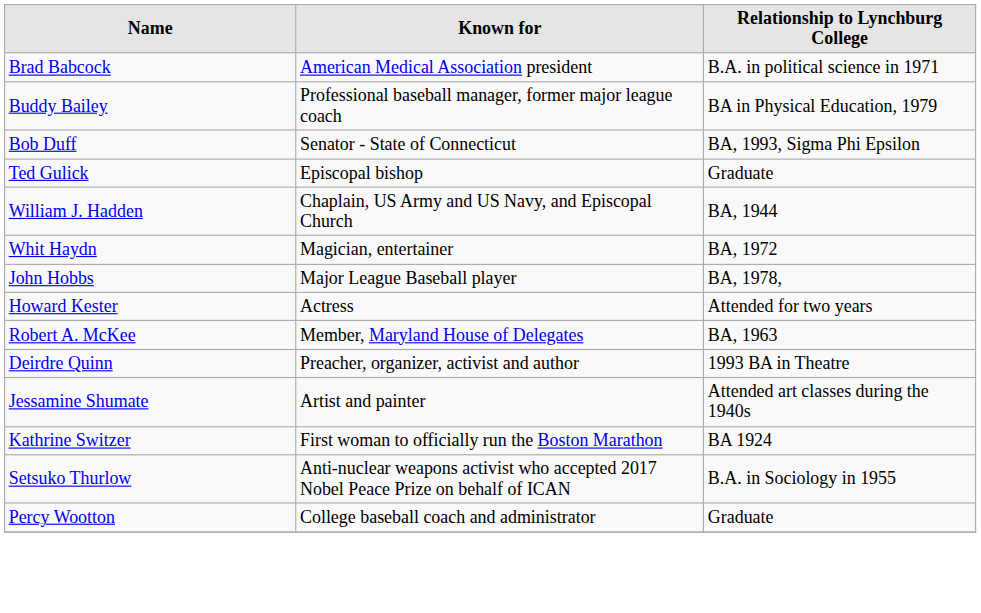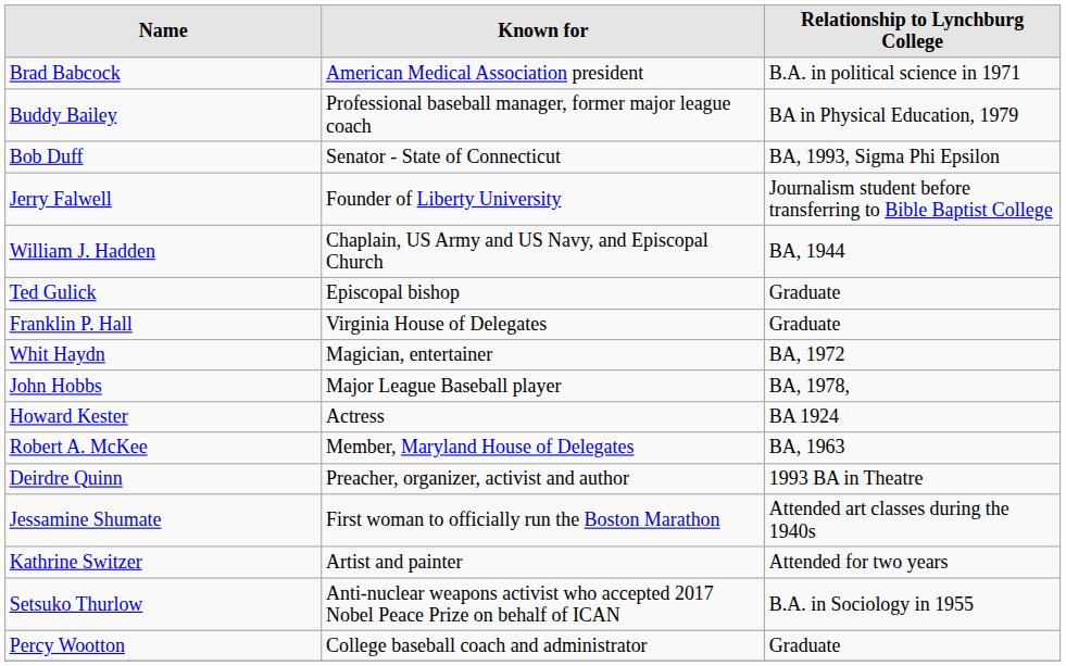+ row: Jerry Falwell | Founder of Liberty University | Journalism student before transferring to Bible Baptist College
rows swapped: Ted Gulick <-> William J. Hadden
+ row: Franklin P. Hall | Virginia House of Delegates | Graduate
Howard Kester | Relationship to Lynchburg College: Attended for two years -> BA 1924
Jessamine Shumate | Known for: Artist and painter -> First woman to officially run the Boston Marathon
Kathrine Switzer | Known for: First woman to officially run the Boston Marathon -> Artist and painter
Kathrine Switzer | Relationship to Lynchburg College: BA 1924 -> Attended for two years
